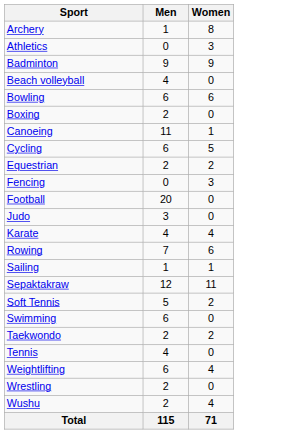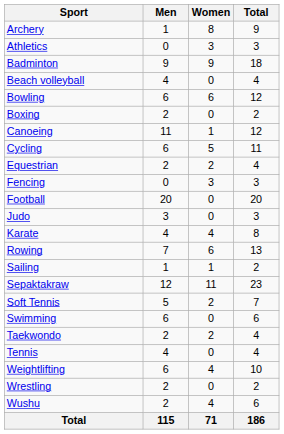+ column: Total | 9 | 3 | 18 | 4 | 12 | 2 | 12 | 11 | 4 | 3 | 20 | 3 | 8 | 13 | 2 | 23 | 7 | 6 | 4 | 4 | 10 | 2 | 6 | 186
